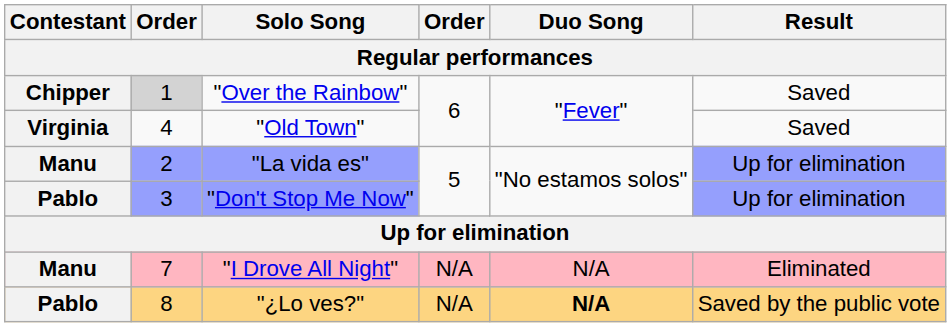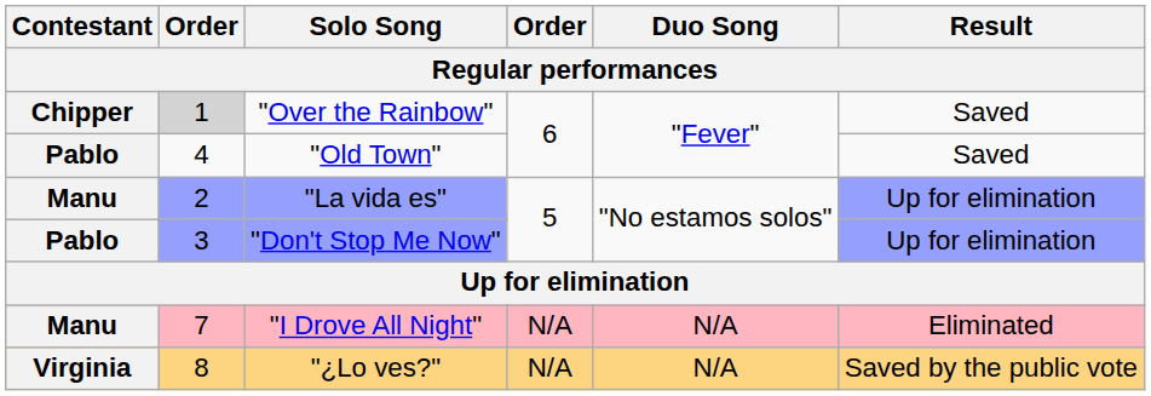"Old Town" | Contestant: Virginia -> Pablo
"¿Lo ves?" | Contestant: Pablo -> Virginia
"¿Lo ves?" | Duo Song: bold -> normal
